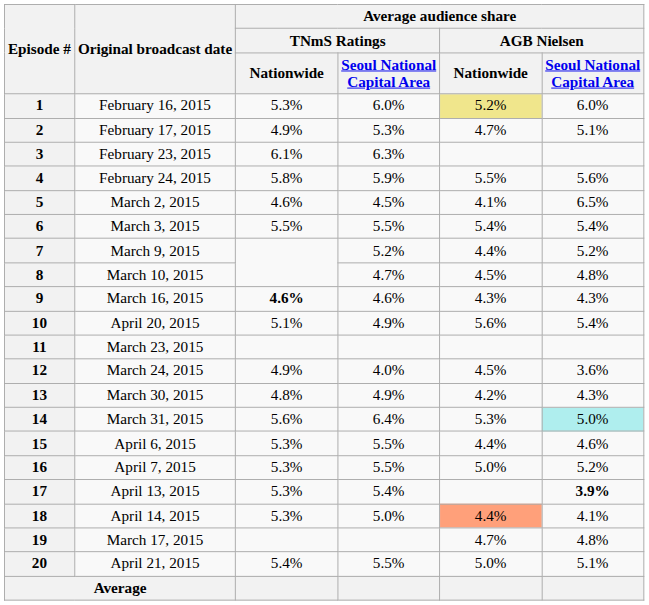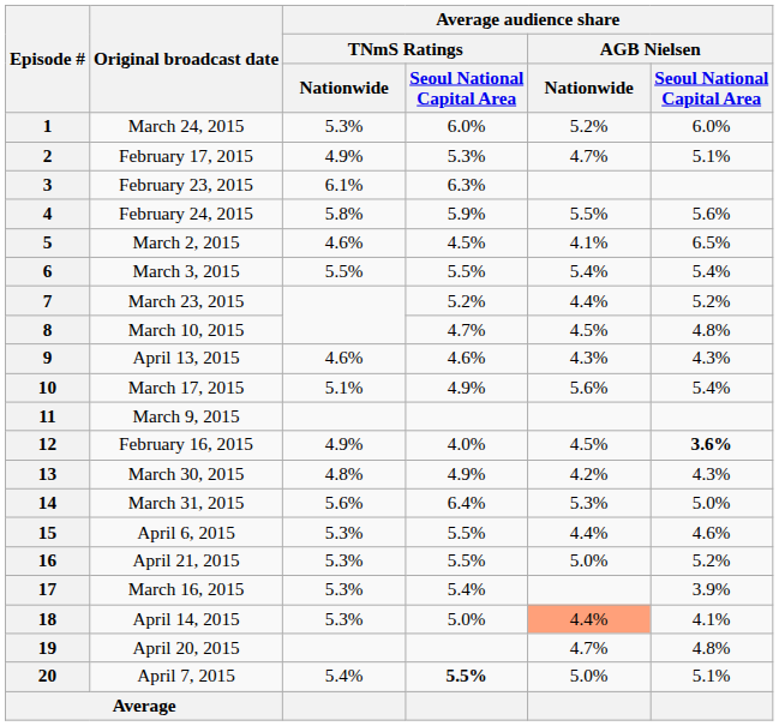1 | Original broadcast date: February 16, 2015 -> March 24, 2015
1 | Average audience share / AGB Nielsen / Nationwide: khaki background -> no background
7 | Original broadcast date: March 9, 2015 -> March 23, 2015
9 | Original broadcast date: March 16, 2015 -> April 13, 2015
9 | Average audience share / TNmS Ratings / Nationwide: bold -> normal
10 | Original broadcast date: April 20, 2015 -> March 17, 2015
11 | Original broadcast date: March 23, 2015 -> March 9, 2015
12 | Original broadcast date: March 24, 2015 -> February 16, 2015
12 | column 6: normal -> bold
14 | column 6: paleturquoise background -> no background
16 | Original broadcast date: April 7, 2015 -> April 21, 2015
17 | Original broadcast date: April 13, 2015 -> March 16, 2015
17 | column 6: bold -> normal
19 | Original broadcast date: March 17, 2015 -> April 20, 2015
20 | Original broadcast date: April 21, 2015 -> April 7, 2015
20 | column 4: normal -> bold
